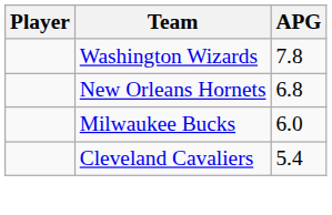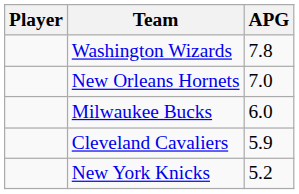New Orleans Hornets | APG: 6.8 -> 7.0
Cleveland Cavaliers | APG: 5.4 -> 5.9
+ row: New York Knicks | 5.2
